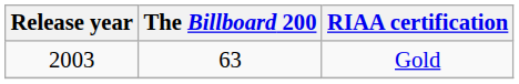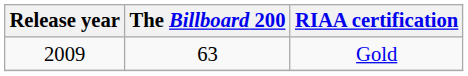Gold | Release year: 2003 -> 2009
